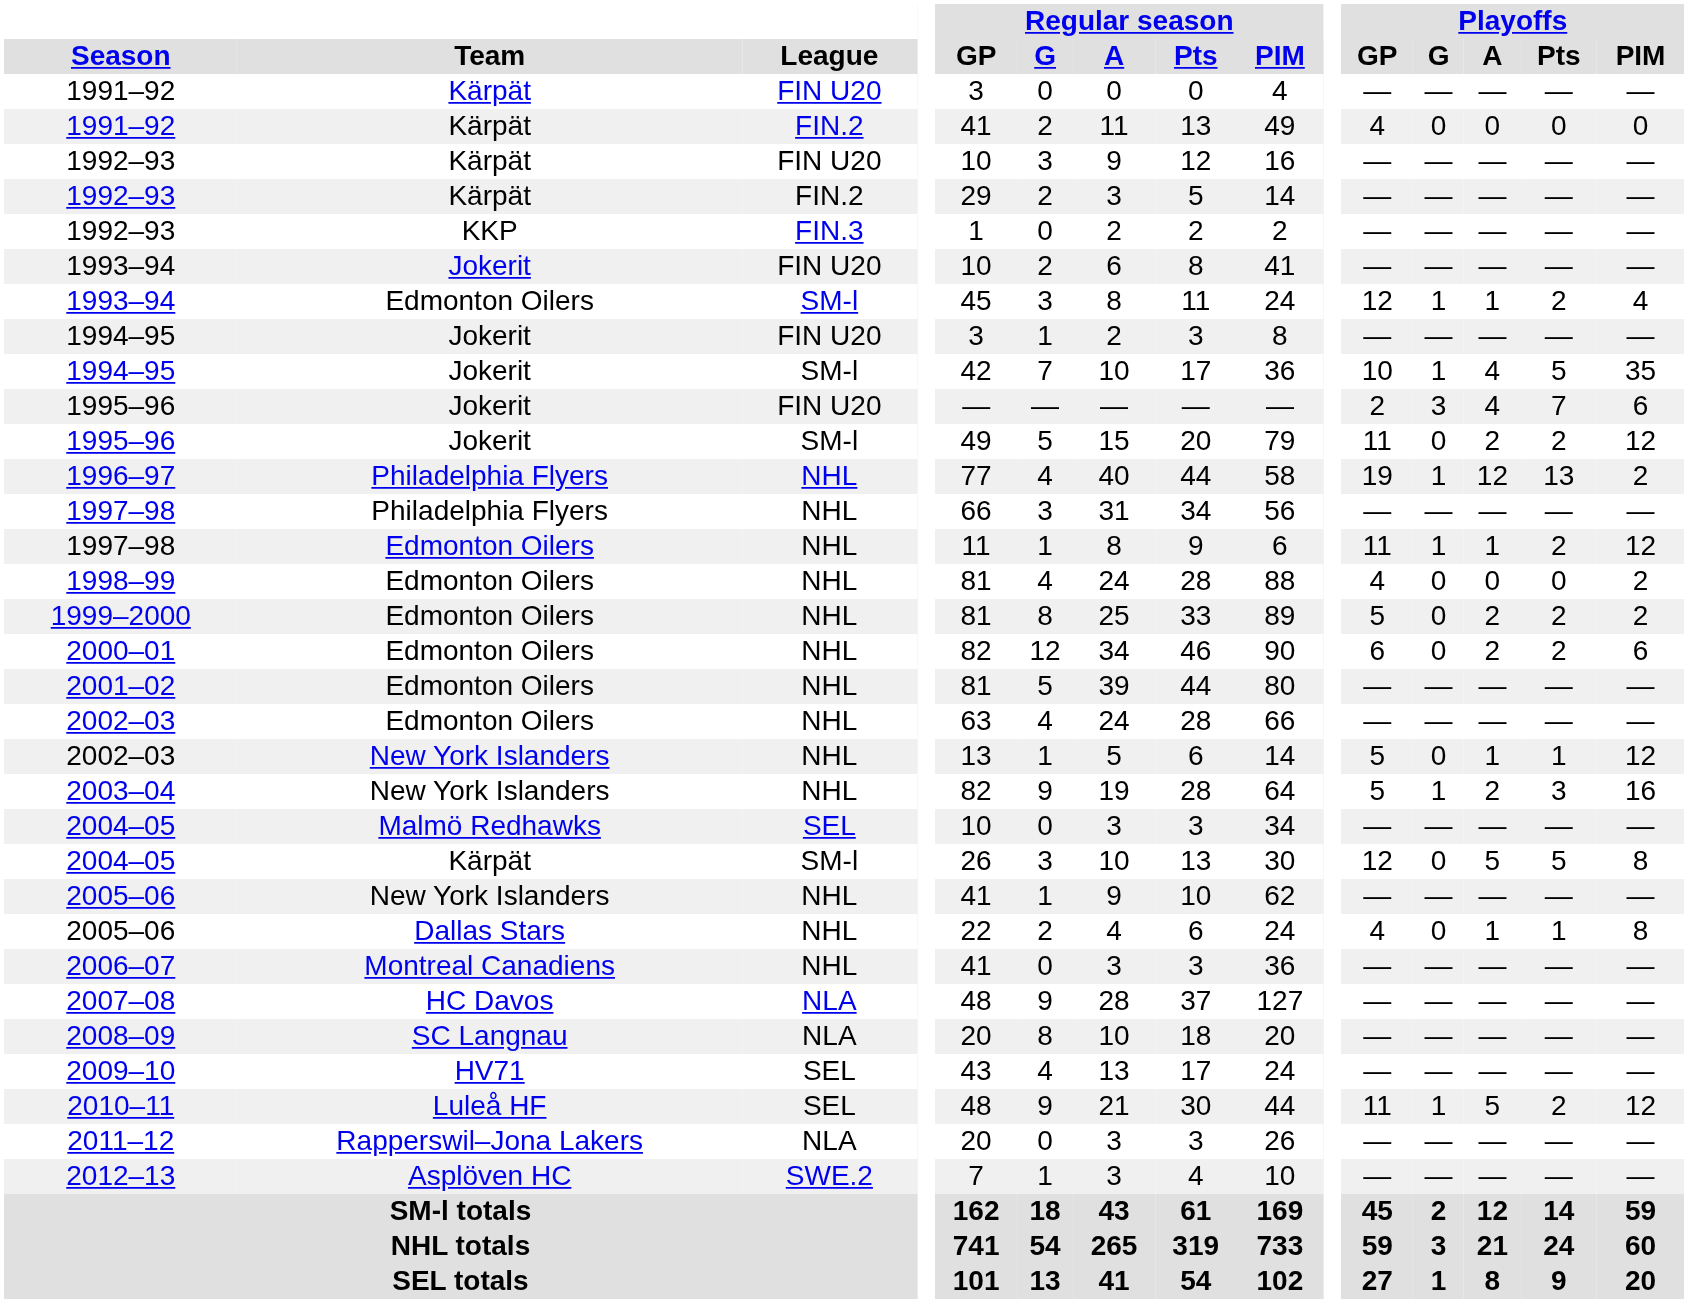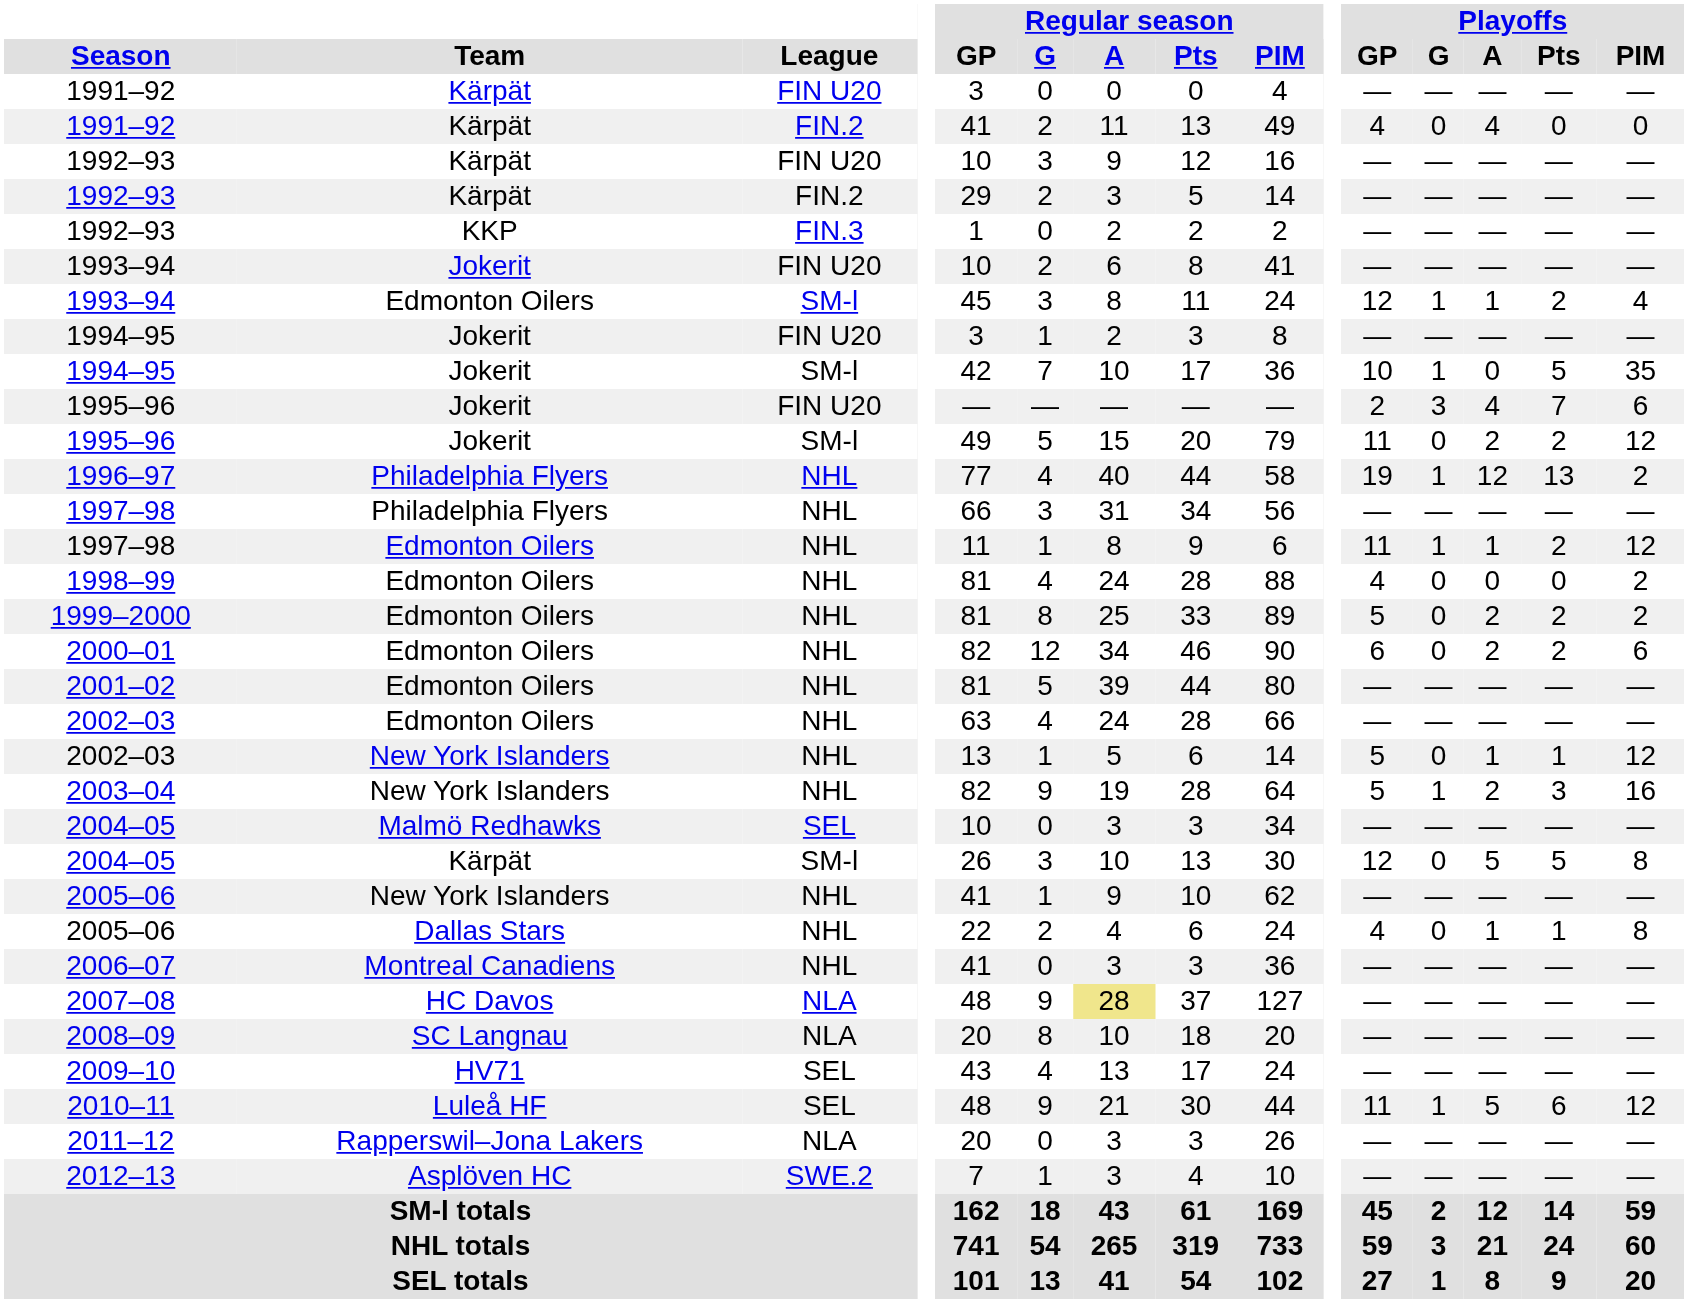1991–92 / FIN.2 | Playoffs / A: 0 -> 4
1994–95 / SM-l | Playoffs / A: 4 -> 0
2007–08 | Regular season / A: no background -> khaki background
2010–11 | Playoffs / Pts: 2 -> 6
